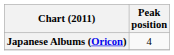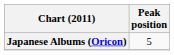Japanese Albums (Oricon) | Peak position: 4 -> 5
